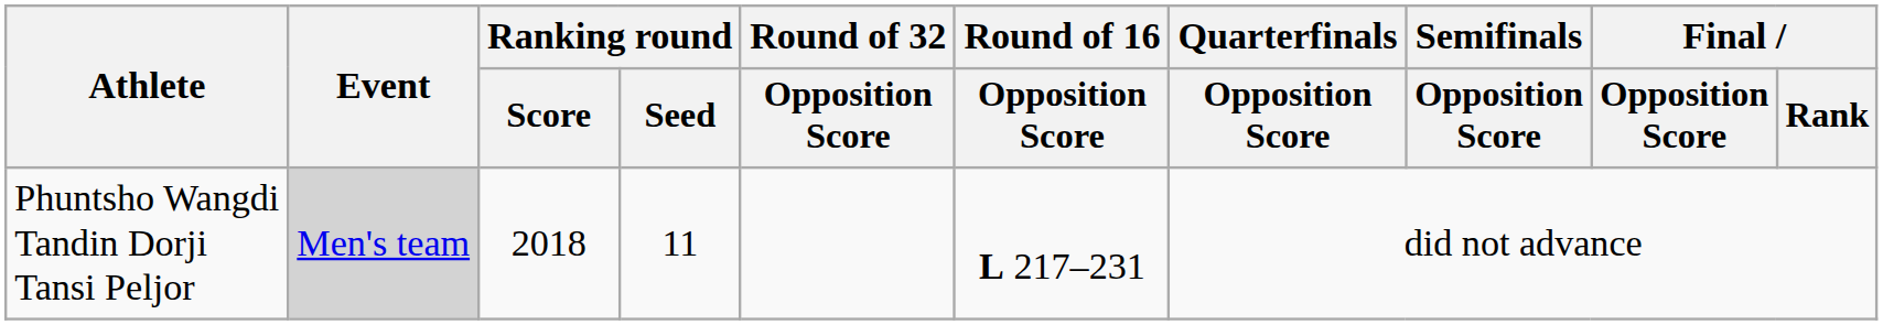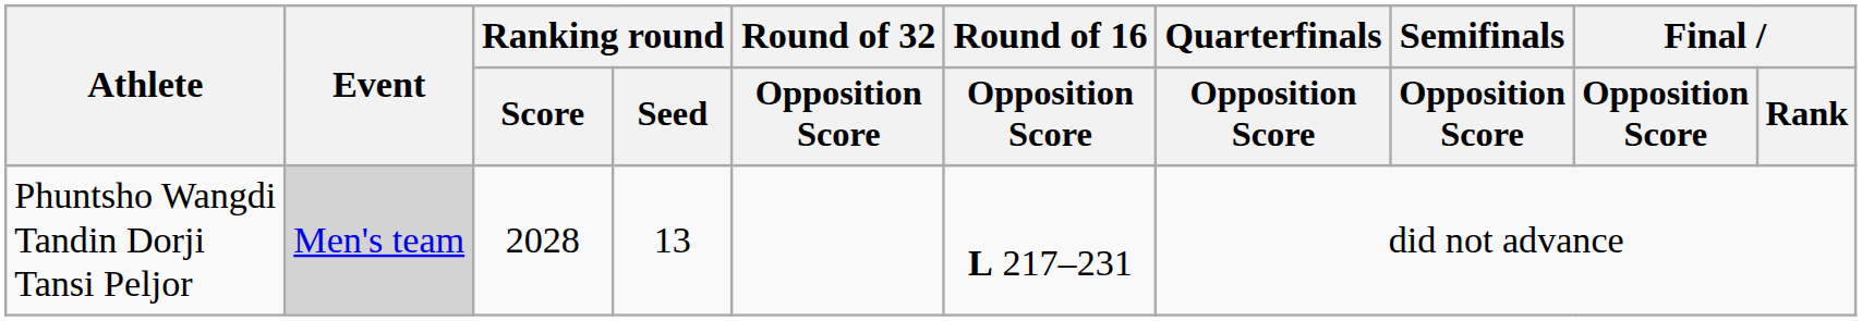Phuntsho Wangdi Tandin Dorji Tansi Peljor | Ranking round / Score: 2018 -> 2028
Phuntsho Wangdi Tandin Dorji Tansi Peljor | Ranking round / Seed: 11 -> 13
